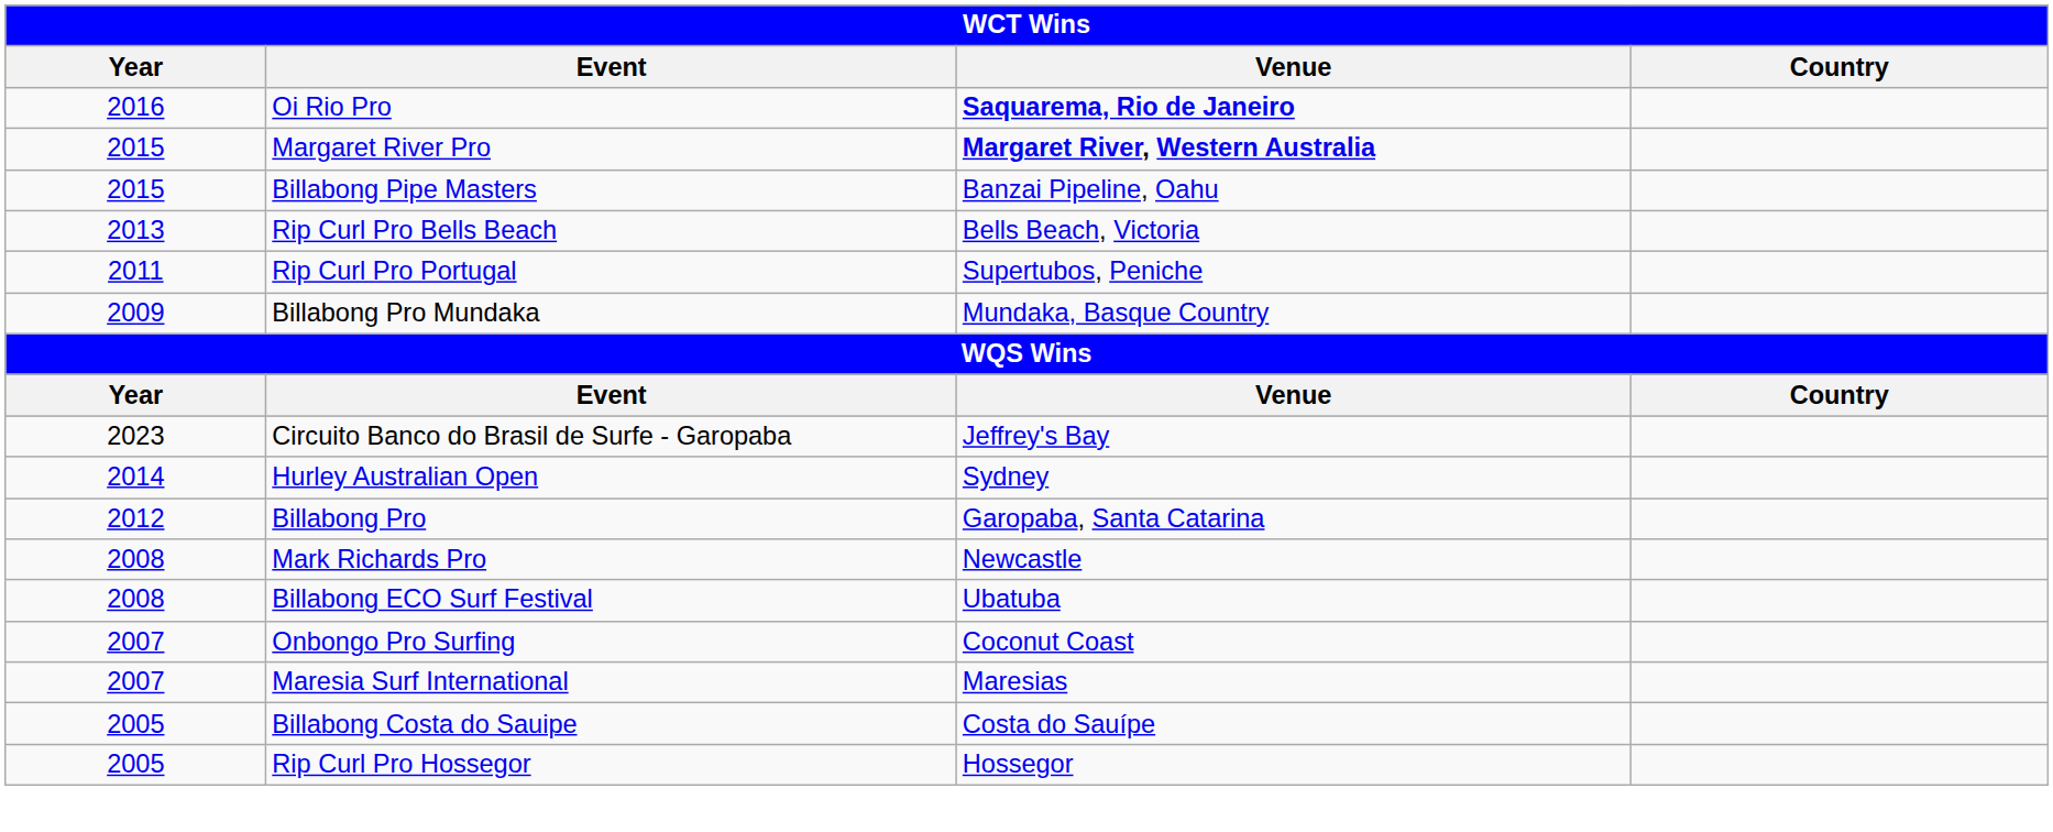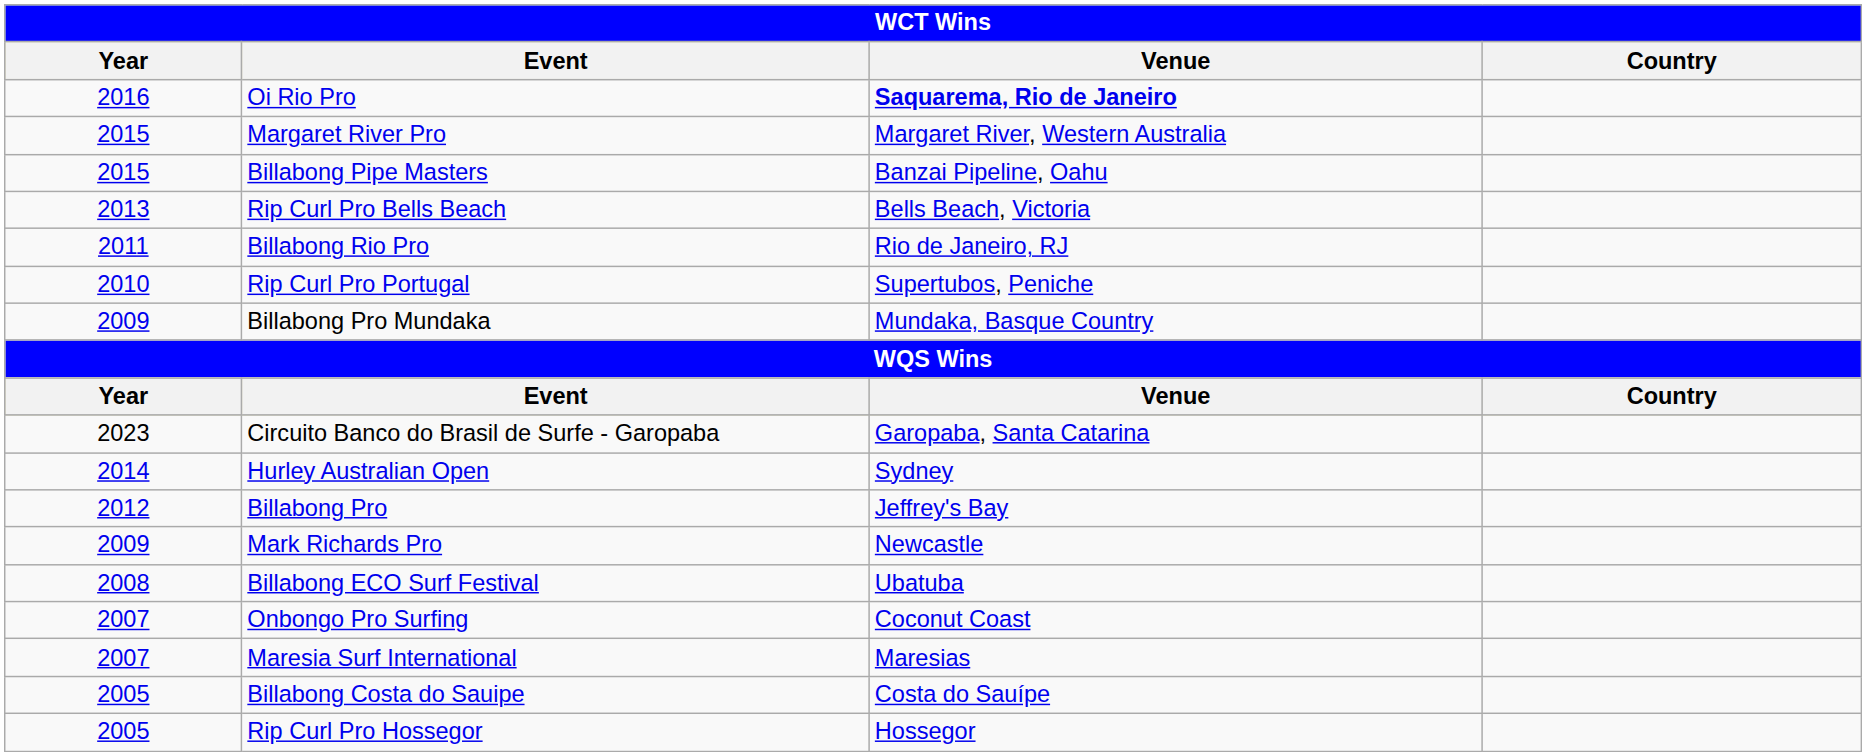Margaret River Pro | Venue: bold -> normal
+ row: 2011 | Billabong Rio Pro | Rio de Janeiro, RJ
Rip Curl Pro Portugal | Year: 2011 -> 2010
Circuito Banco do Brasil de Surfe - Garopaba | Venue: Jeffrey's Bay -> Garopaba, Santa Catarina
Billabong Pro | Venue: Garopaba, Santa Catarina -> Jeffrey's Bay
Mark Richards Pro | Year: 2008 -> 2009
